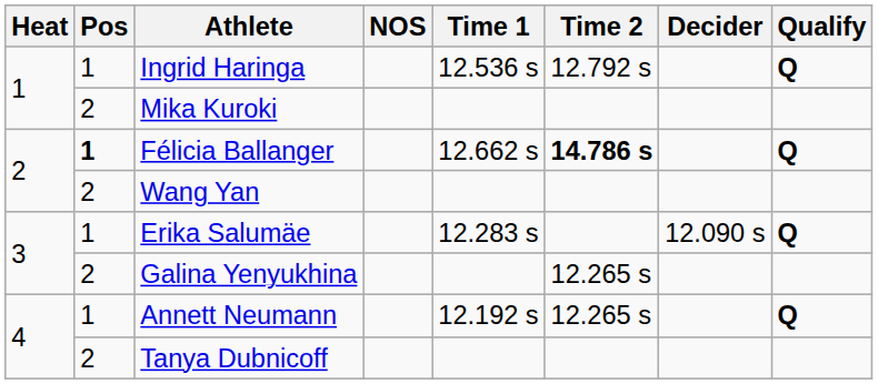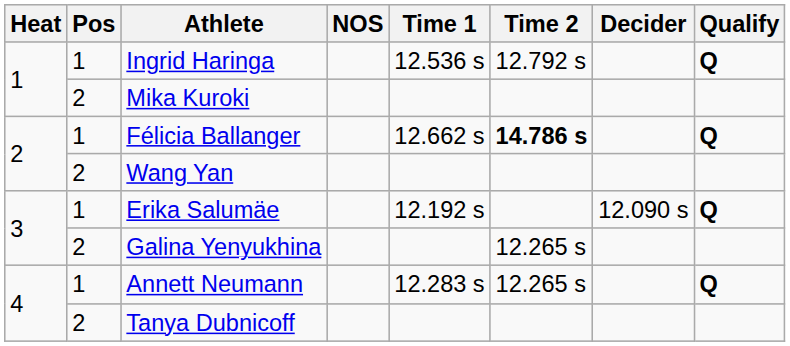Félicia Ballanger | Pos: bold -> normal
Erika Salumäe | Time 1: 12.283 s -> 12.192 s
Annett Neumann | Time 1: 12.192 s -> 12.283 s
